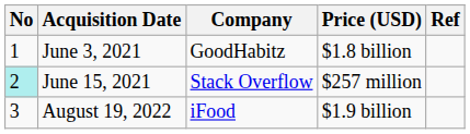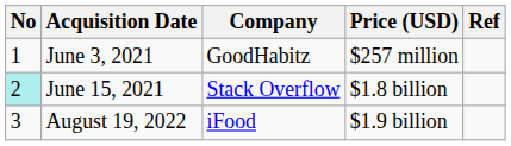June 3, 2021 | Price (USD): $1.8 billion -> $257 million
June 15, 2021 | Price (USD): $257 million -> $1.8 billion
